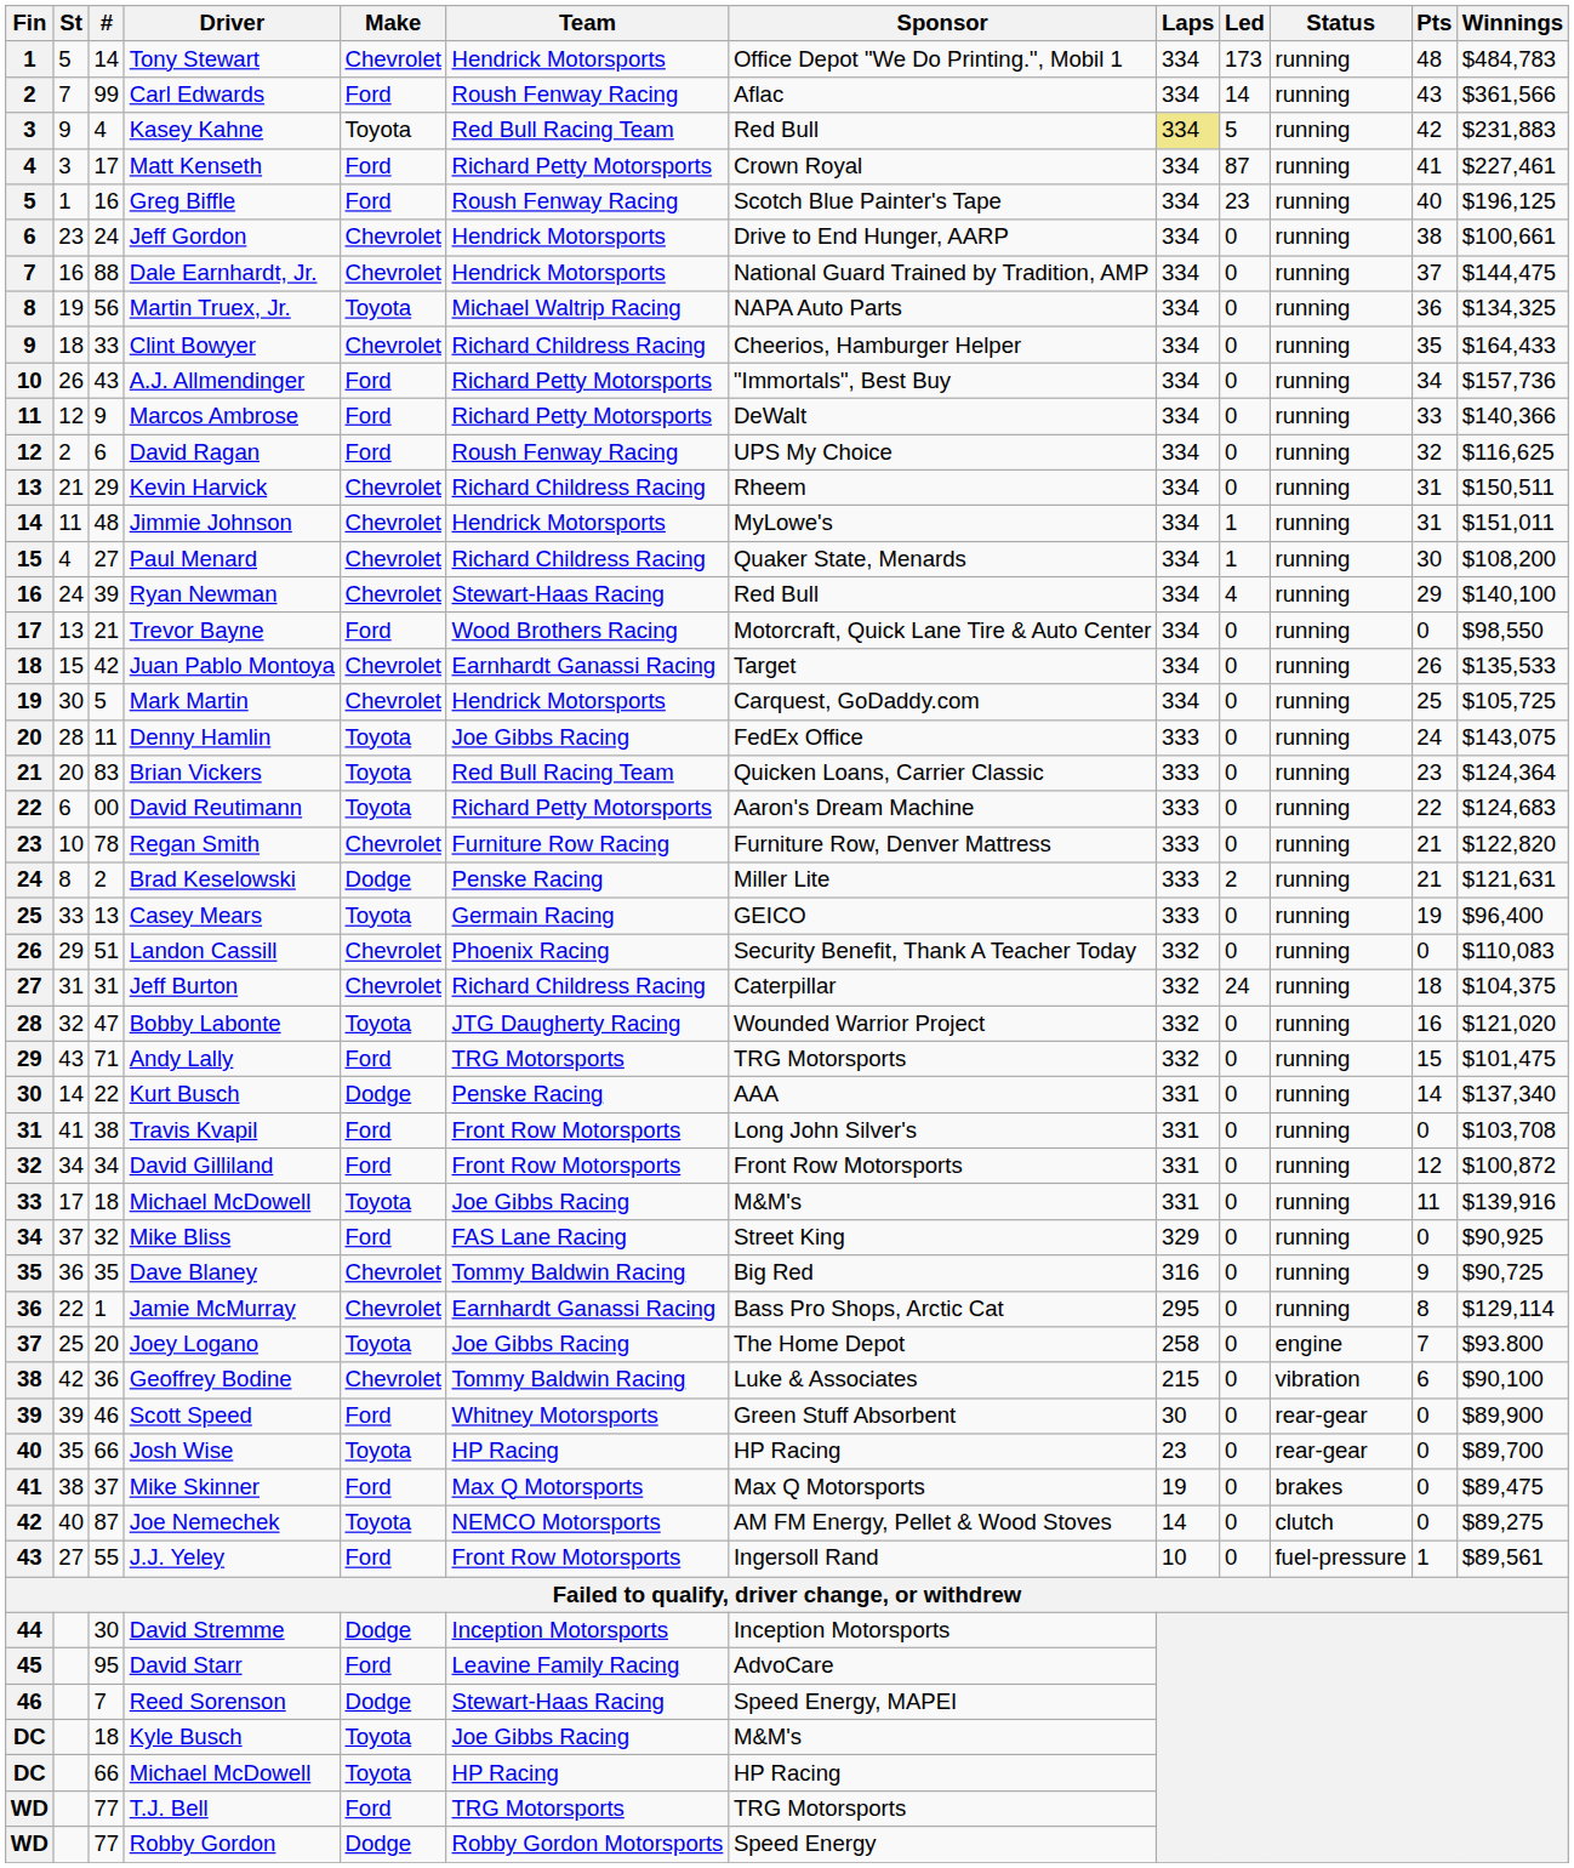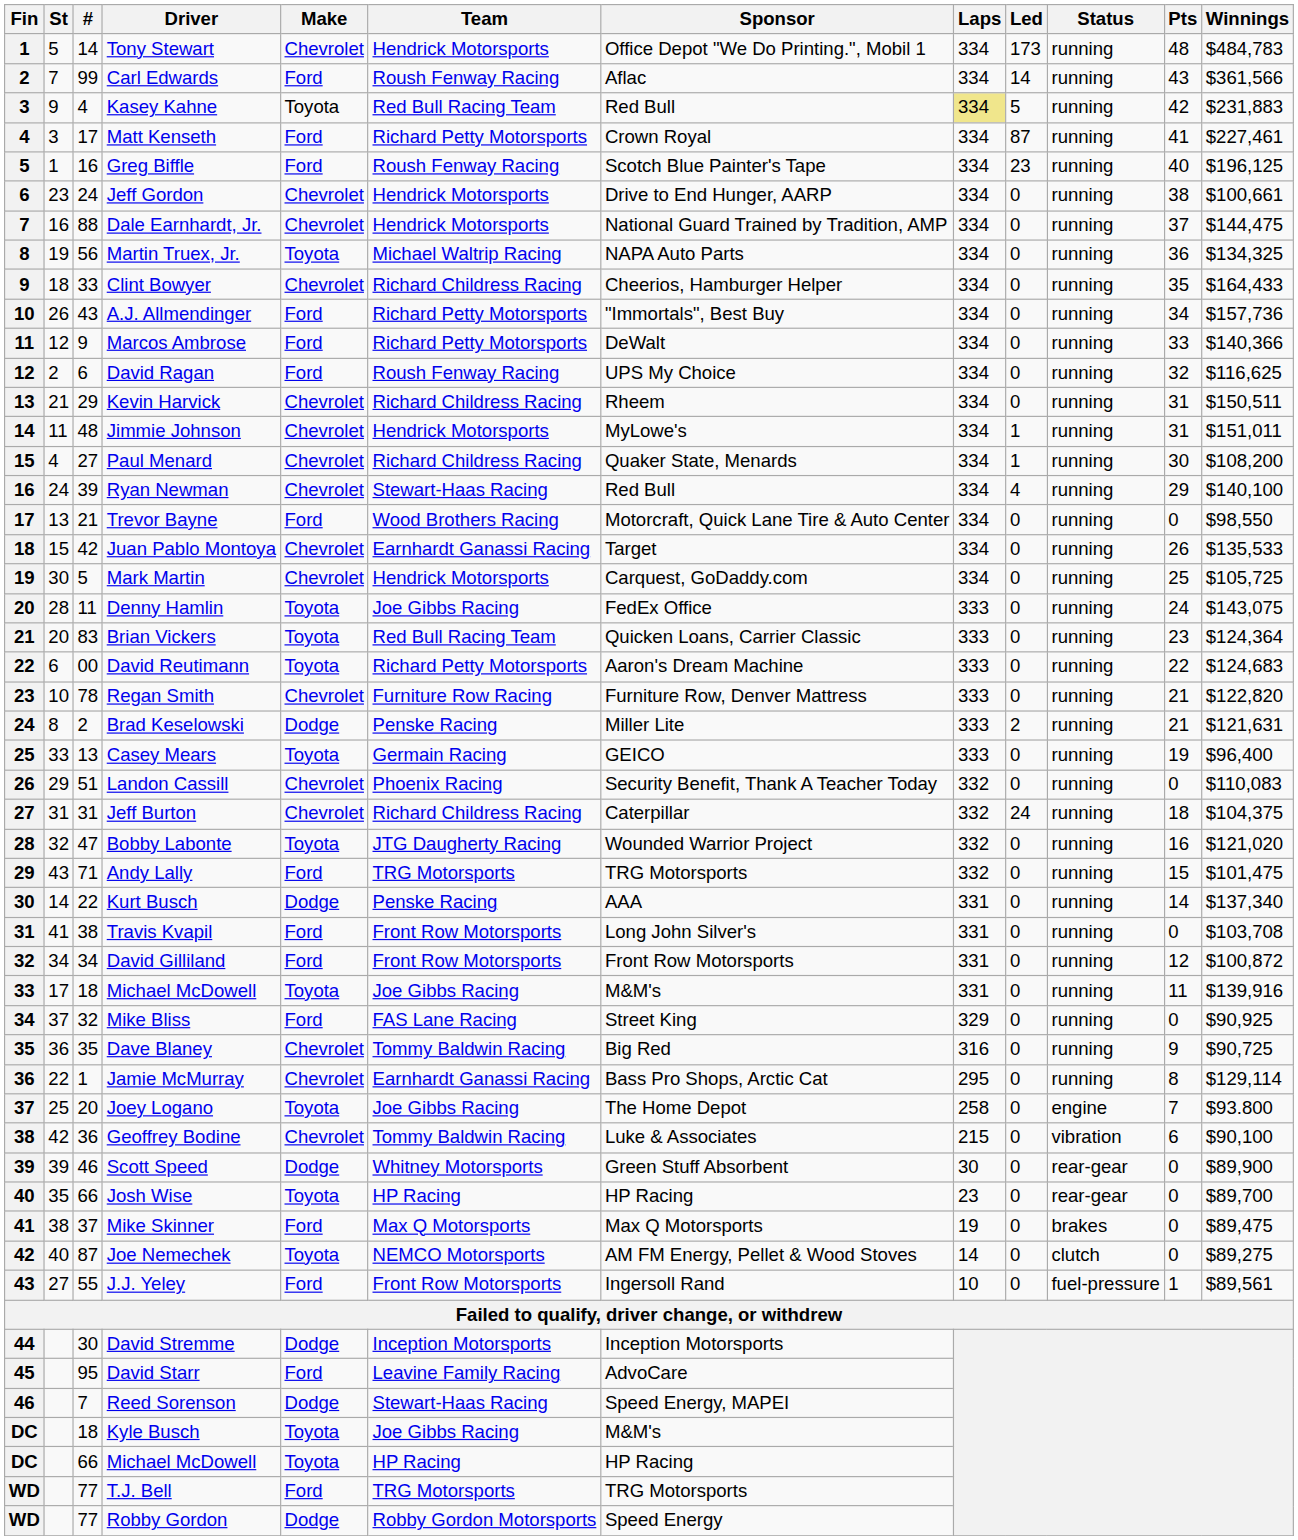Scott Speed | Make: Ford -> Dodge
